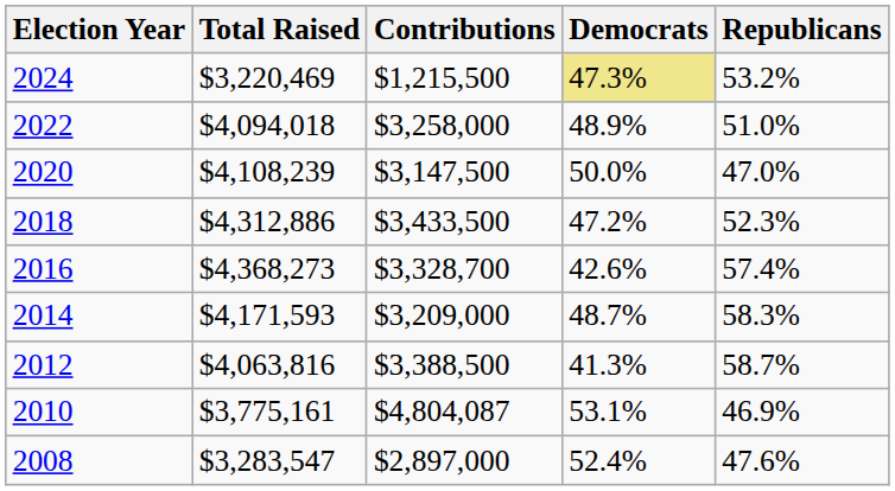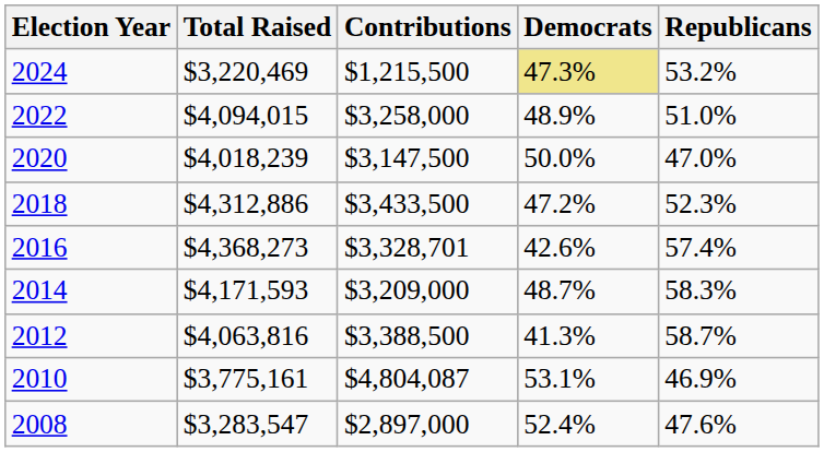2022 | Total Raised: $4,094,018 -> $4,094,015
2020 | Total Raised: $4,108,239 -> $4,018,239
2016 | Contributions: $3,328,700 -> $3,328,701
